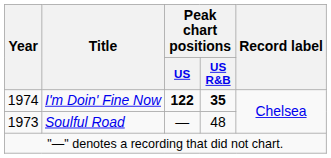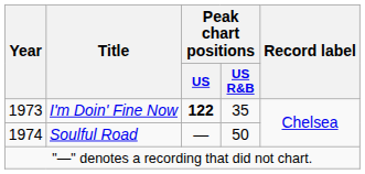I'm Doin' Fine Now | Year: 1974 -> 1973
I'm Doin' Fine Now | Peak chart positions / US R&B: bold -> normal
Soulful Road | Year: 1973 -> 1974
Soulful Road | Peak chart positions / US R&B: 48 -> 50
